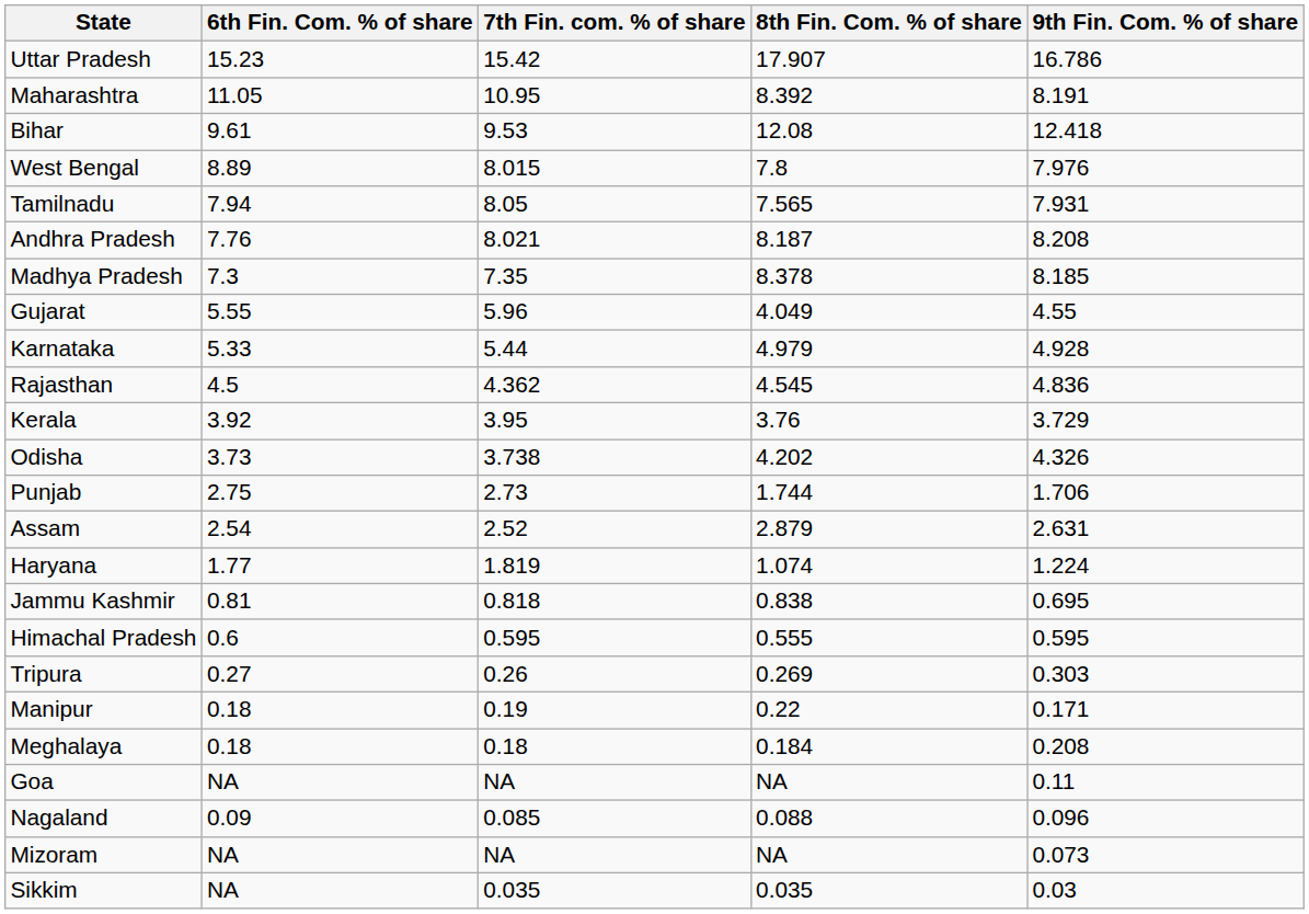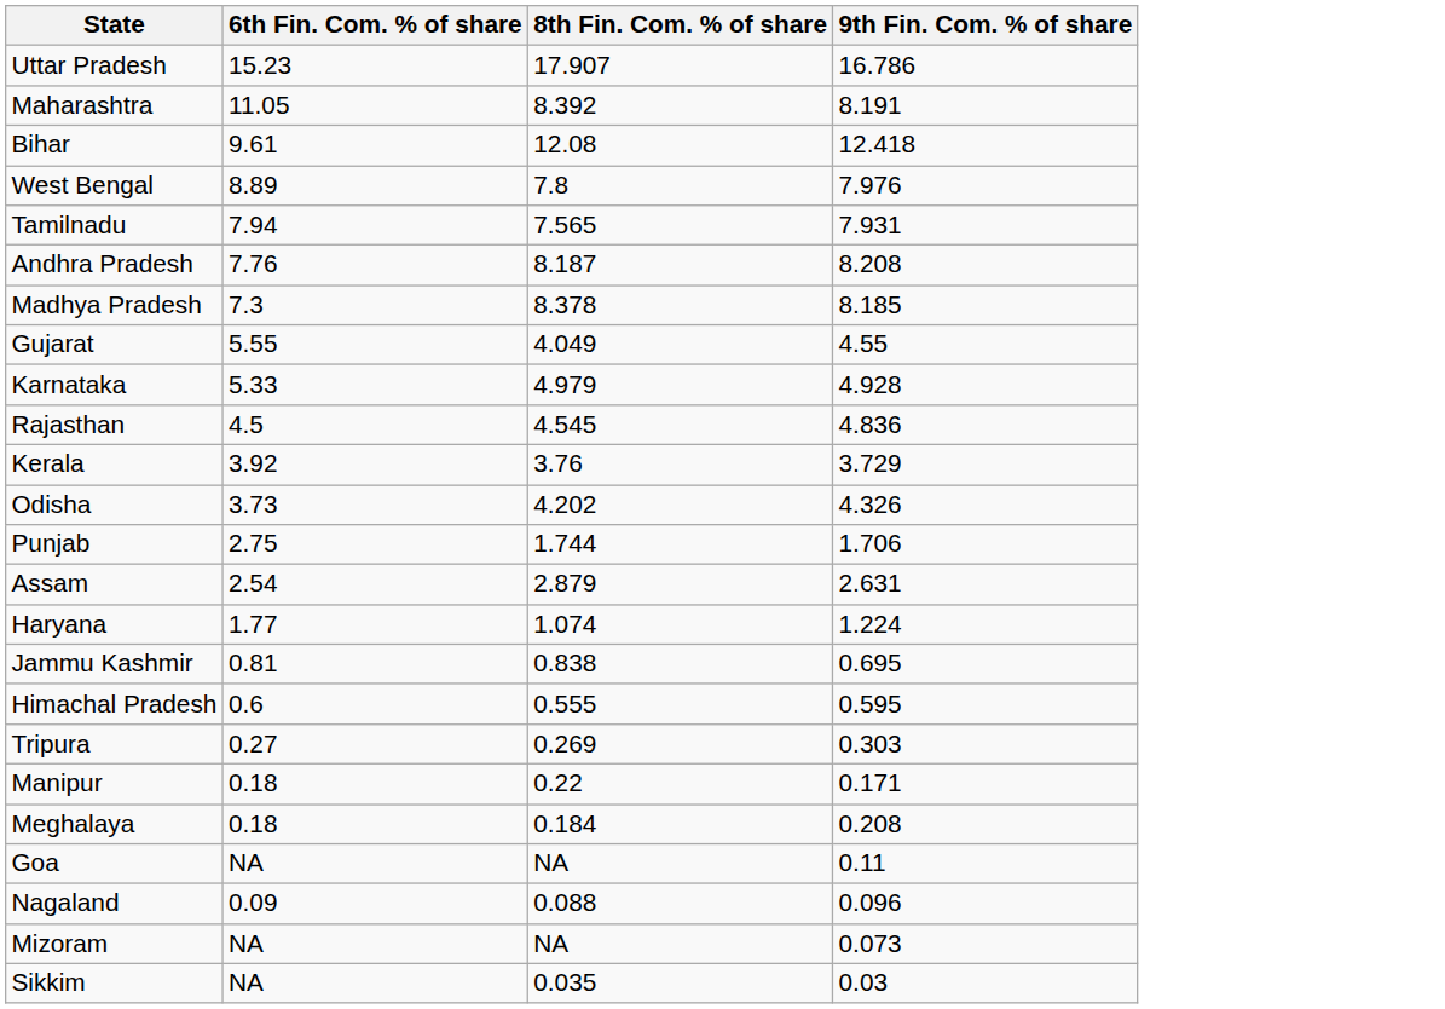- column: 7th Fin. com. % of share | 15.42 | 10.95 | 9.53 | 8.015 | 8.05 | 8.021 | 7.35 | 5.96 | 5.44 | 4.362 | 3.95 | 3.738 | 2.73 | 2.52 | 1.819 | 0.818 | 0.595 | 0.26 | 0.19 | 0.18 | NA | 0.085 | NA | 0.035
